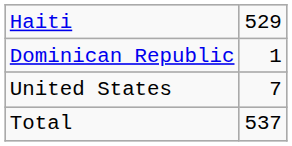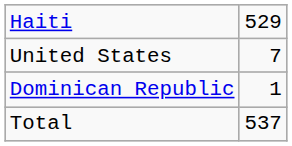rows swapped: Dominican Republic <-> United States
